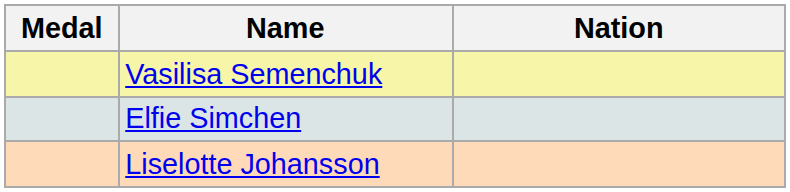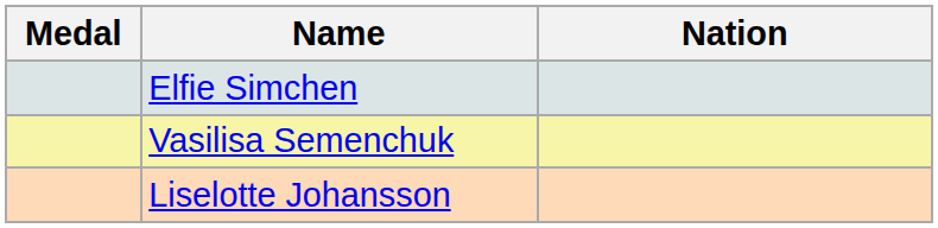rows swapped: Vasilisa Semenchuk <-> Elfie Simchen
